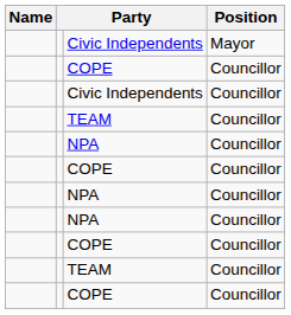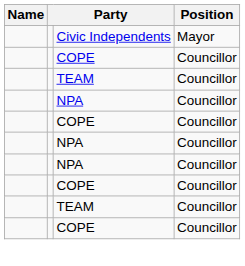- row: Civic Independents | Councillor
